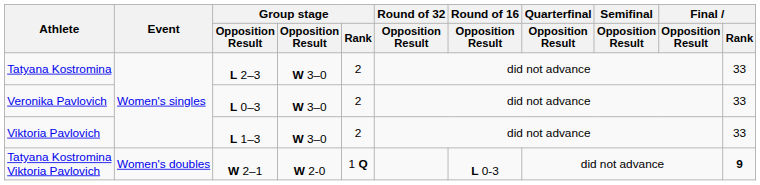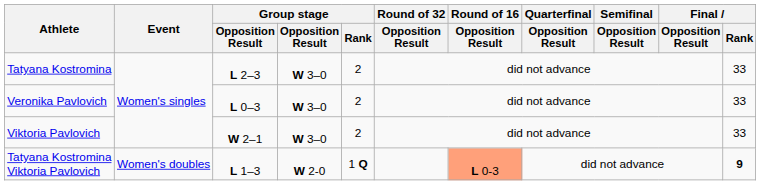Viktoria Pavlovich | column 3: L 1–3 -> W 2–1
Tatyana Kostromina Viktoria Pavlovich | column 3: W 2–1 -> L 1–3
Tatyana Kostromina Viktoria Pavlovich | Round of 16 / Opposition Result: no background -> lightsalmon background
